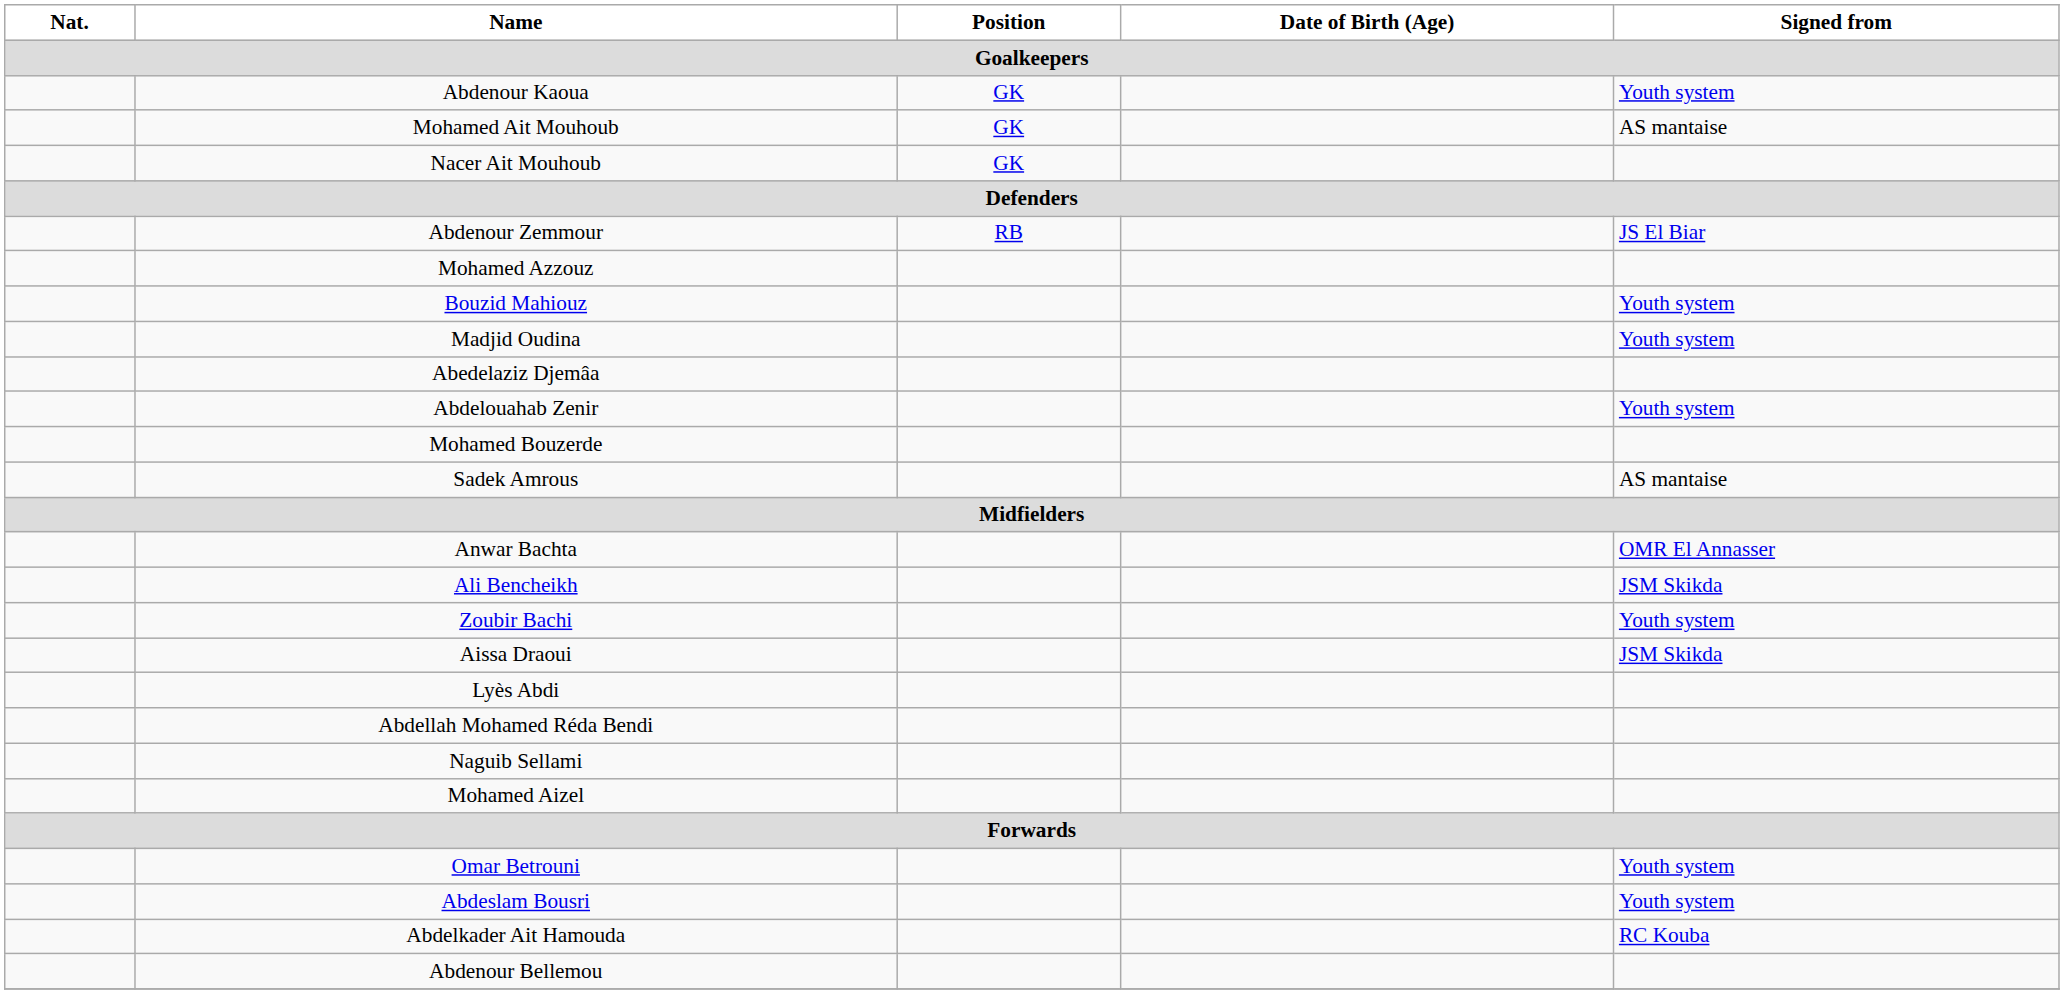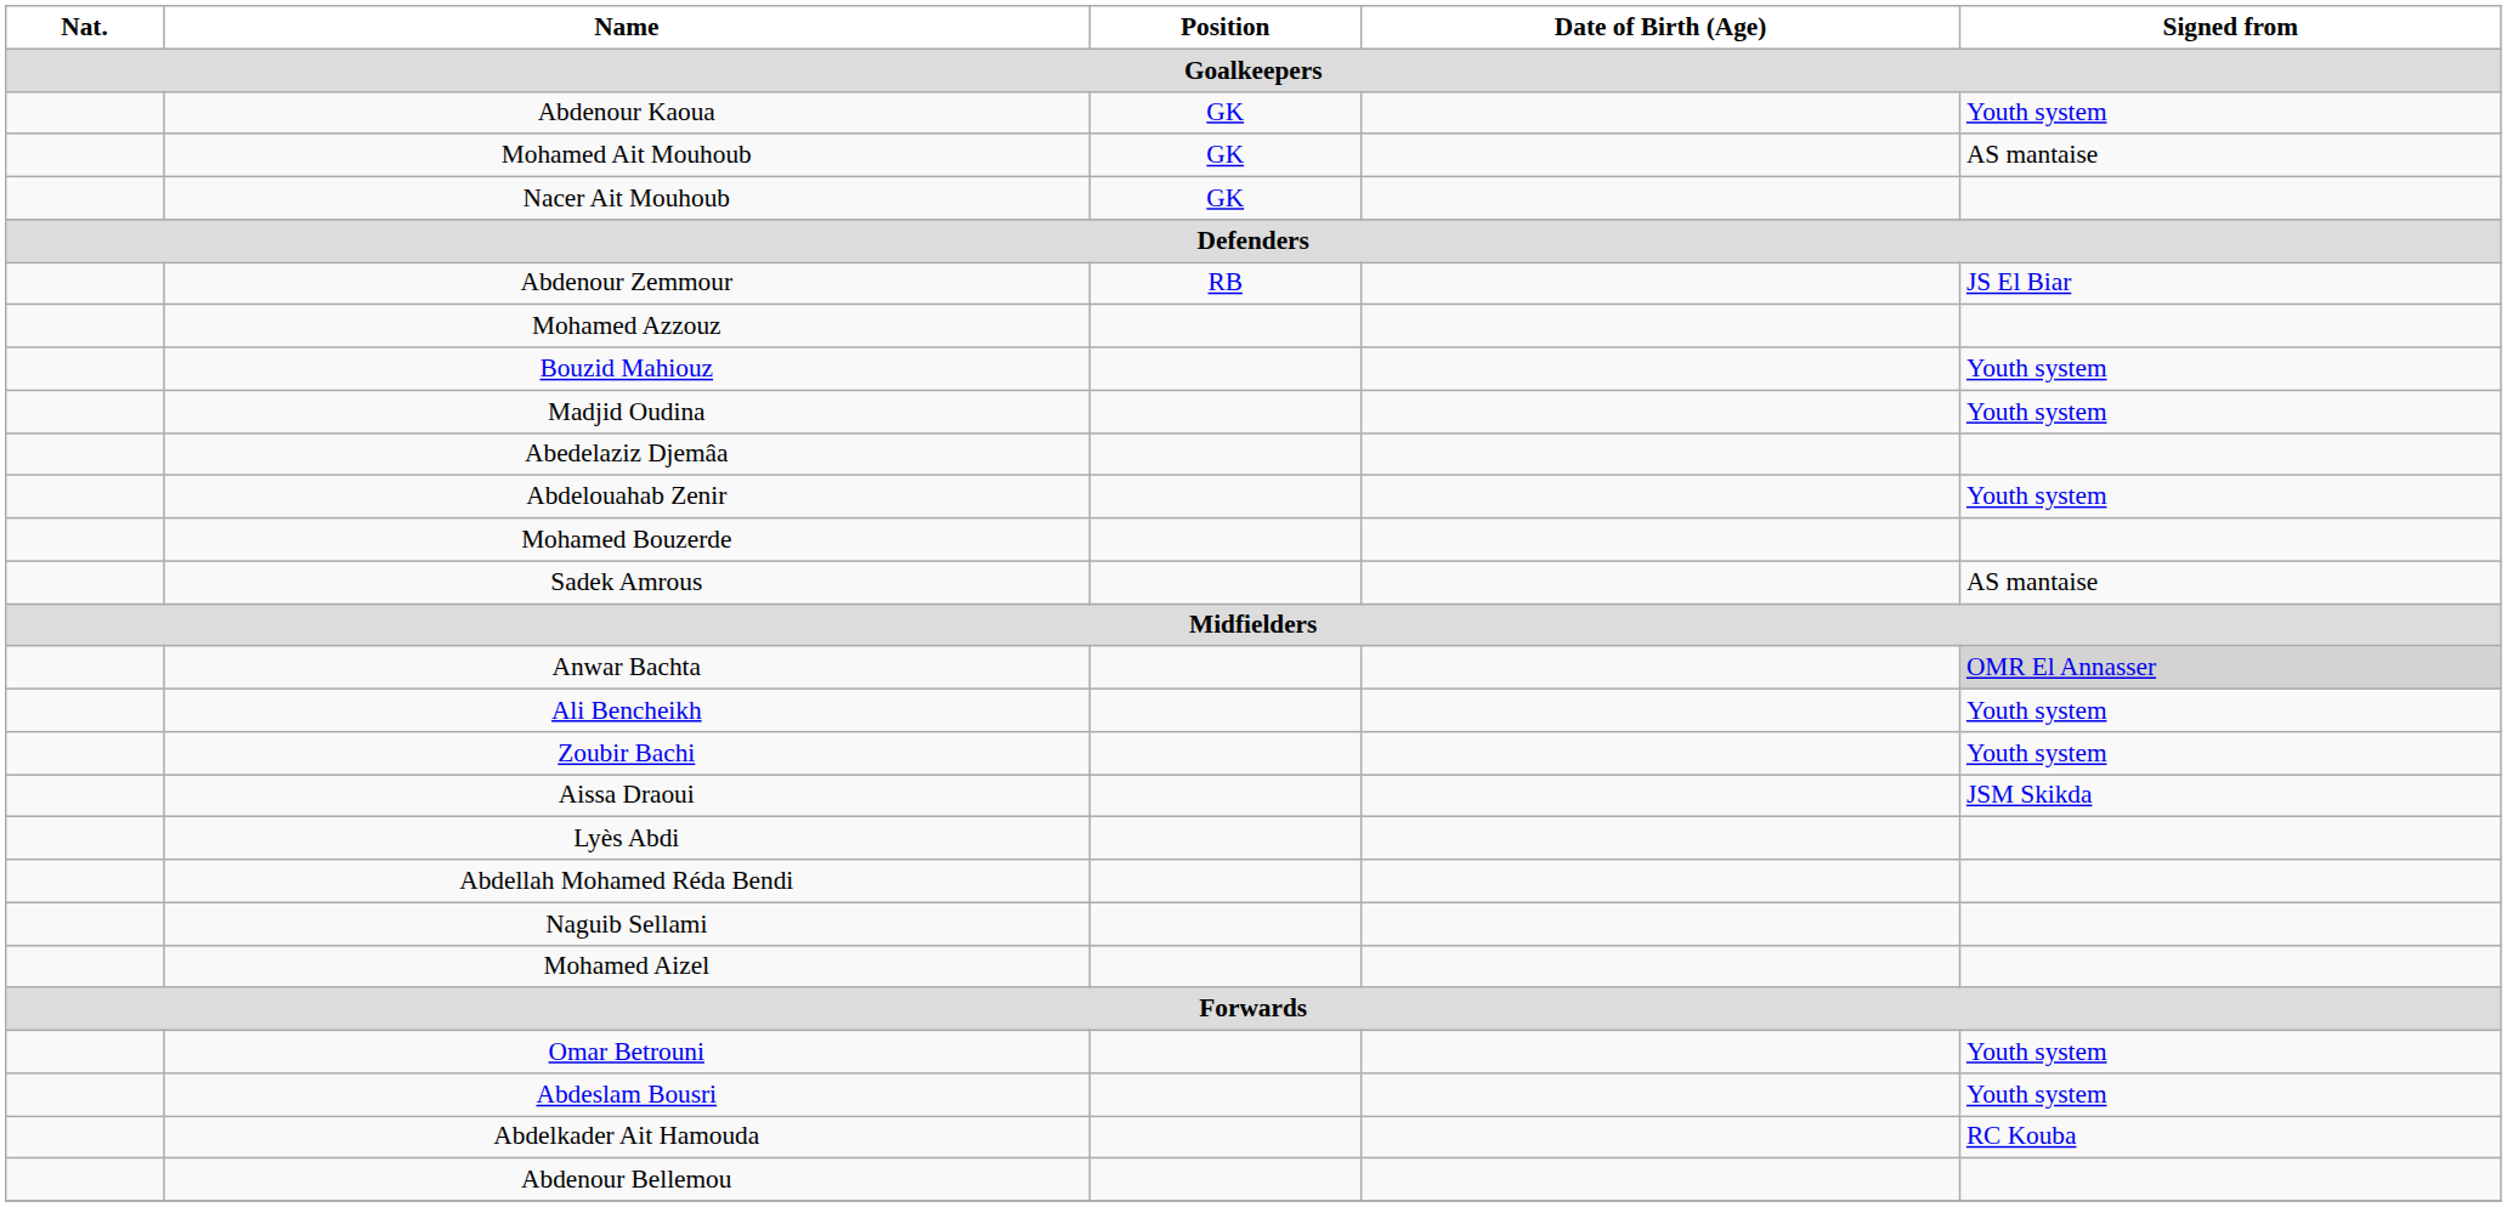Anwar Bachta | Signed from: no background -> lightgrey background
Ali Bencheikh | Signed from: JSM Skikda -> Youth system
